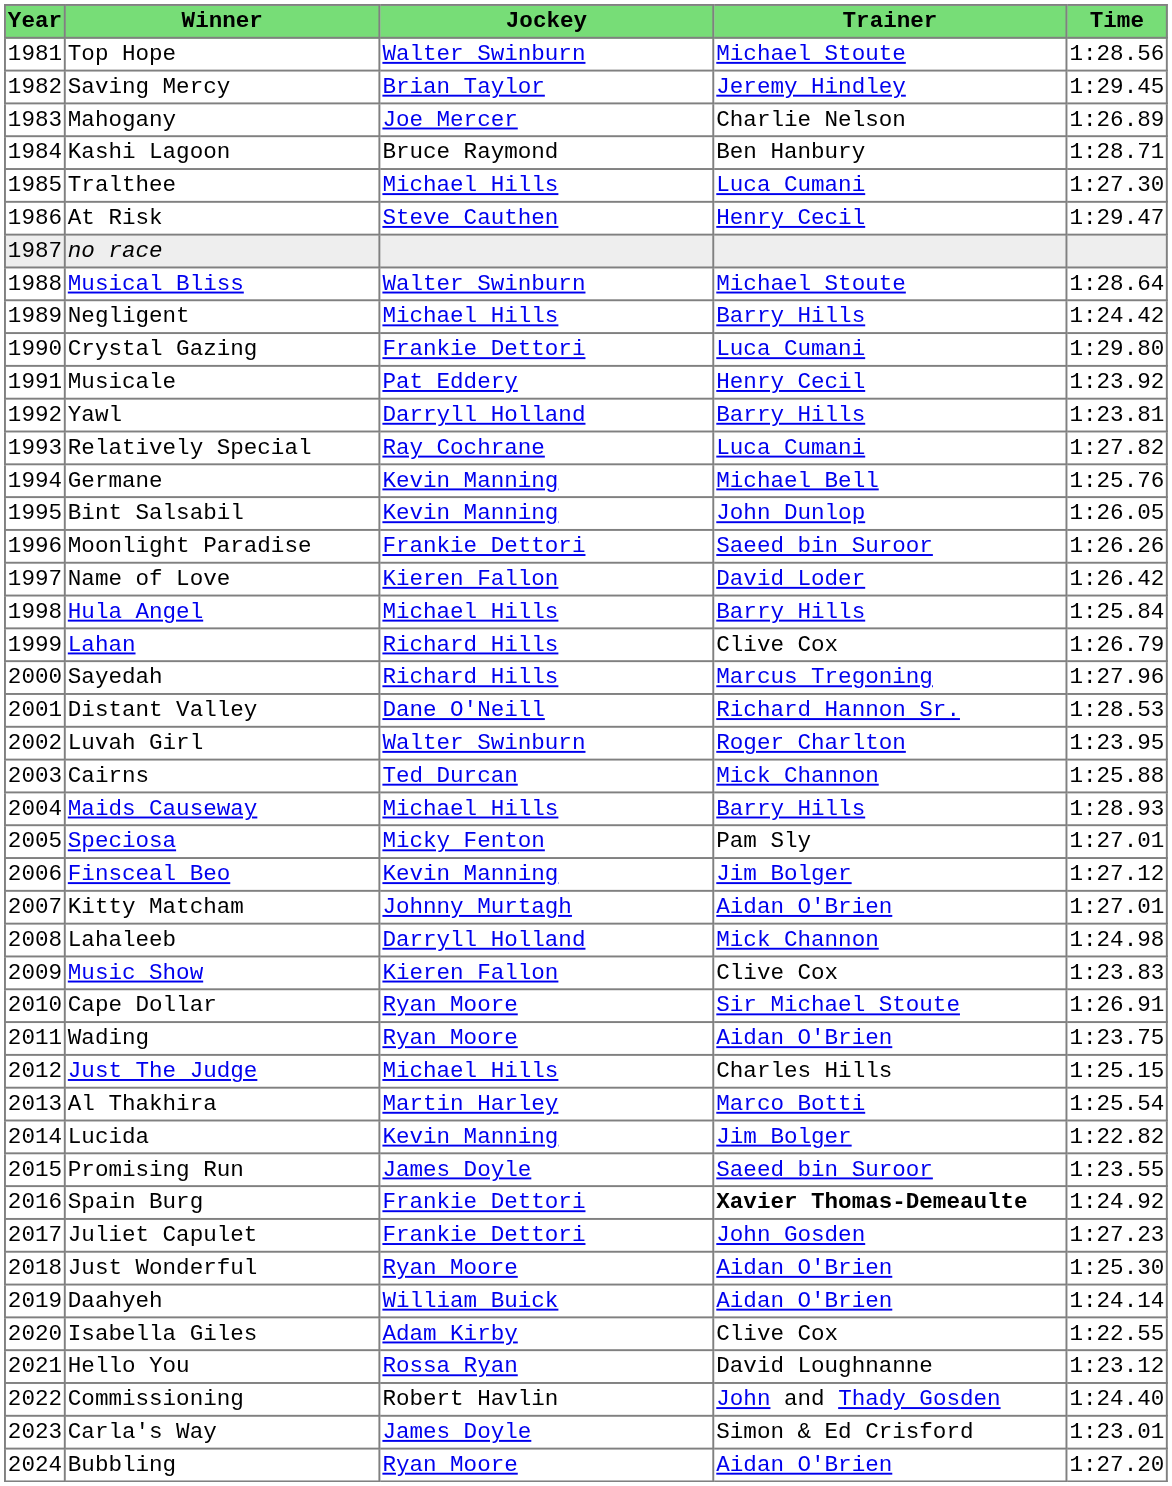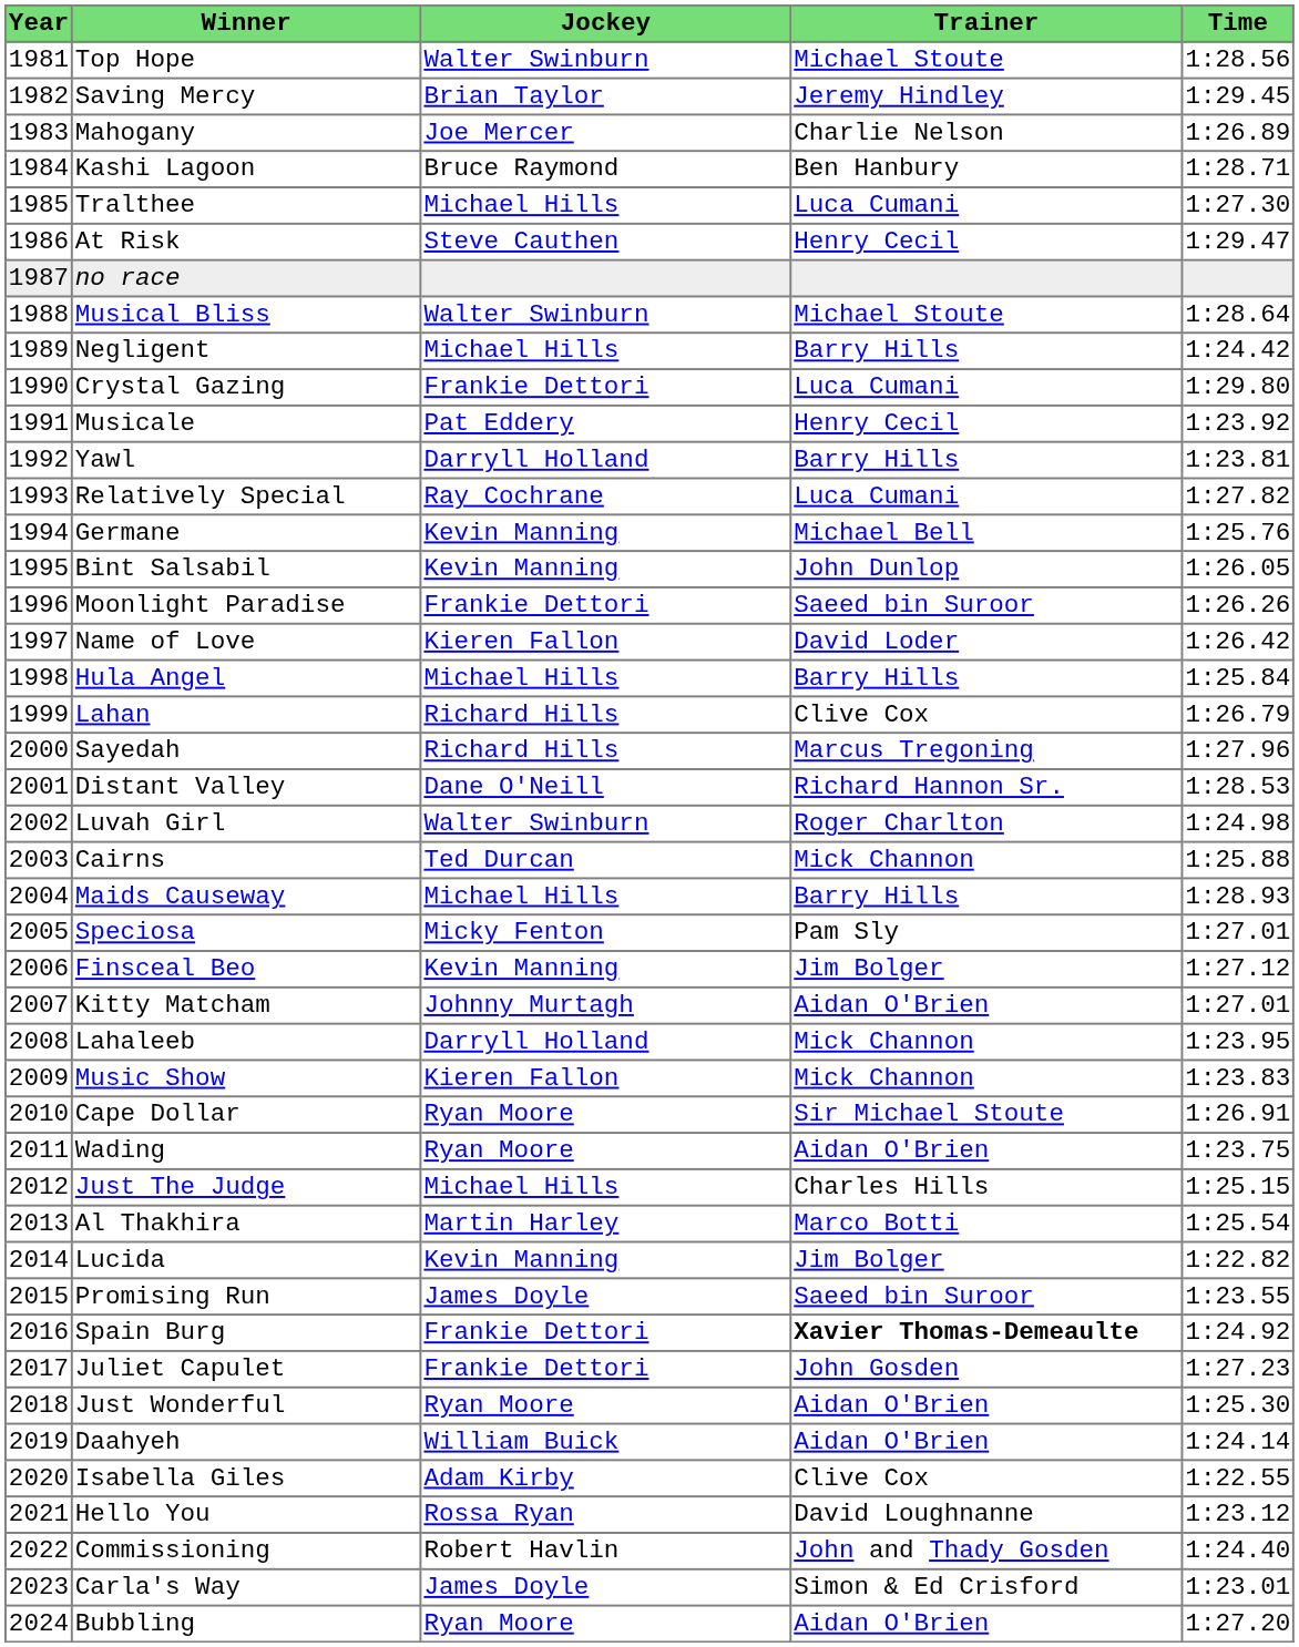Luvah Girl | Time: 1:23.95 -> 1:24.98
Lahaleeb | Time: 1:24.98 -> 1:23.95
Music Show | Trainer: Clive Cox -> Mick Channon
